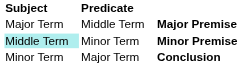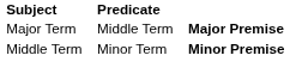Minor Premise | Subject: paleturquoise background -> no background
- row: Minor Term | Major Term | Conclusion
